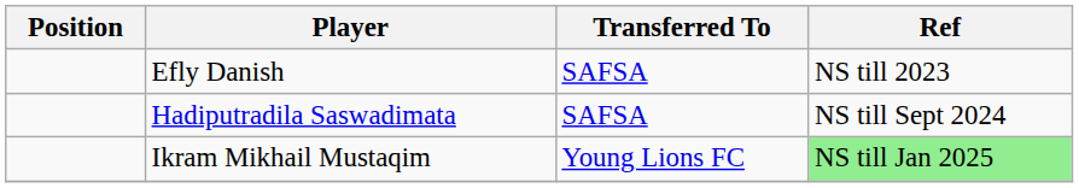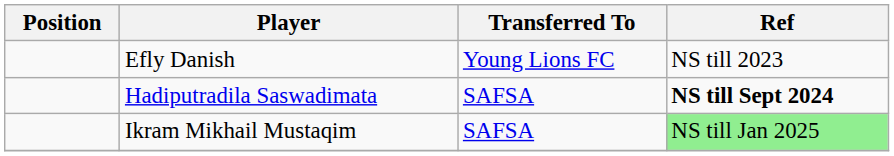Efly Danish | Transferred To: SAFSA -> Young Lions FC
Hadiputradila Saswadimata | Ref: normal -> bold
Ikram Mikhail Mustaqim | Transferred To: Young Lions FC -> SAFSA
